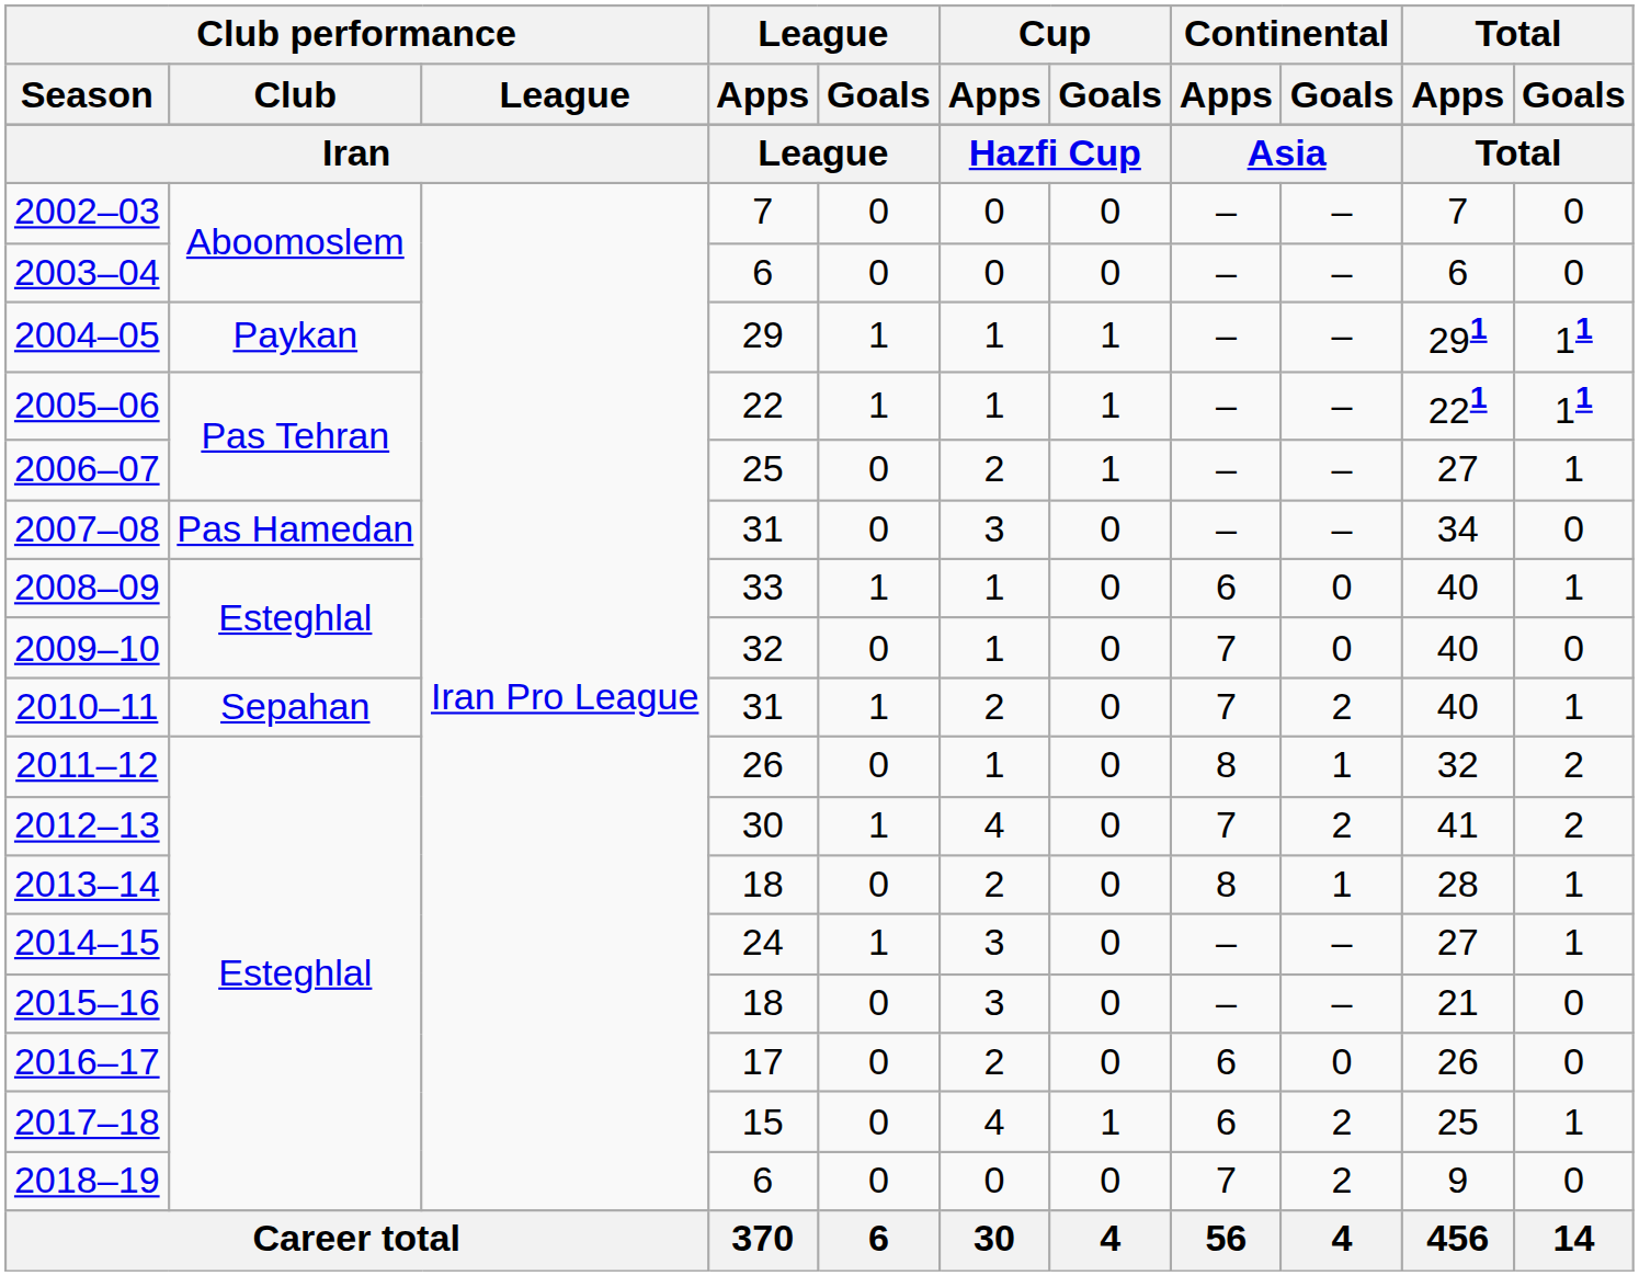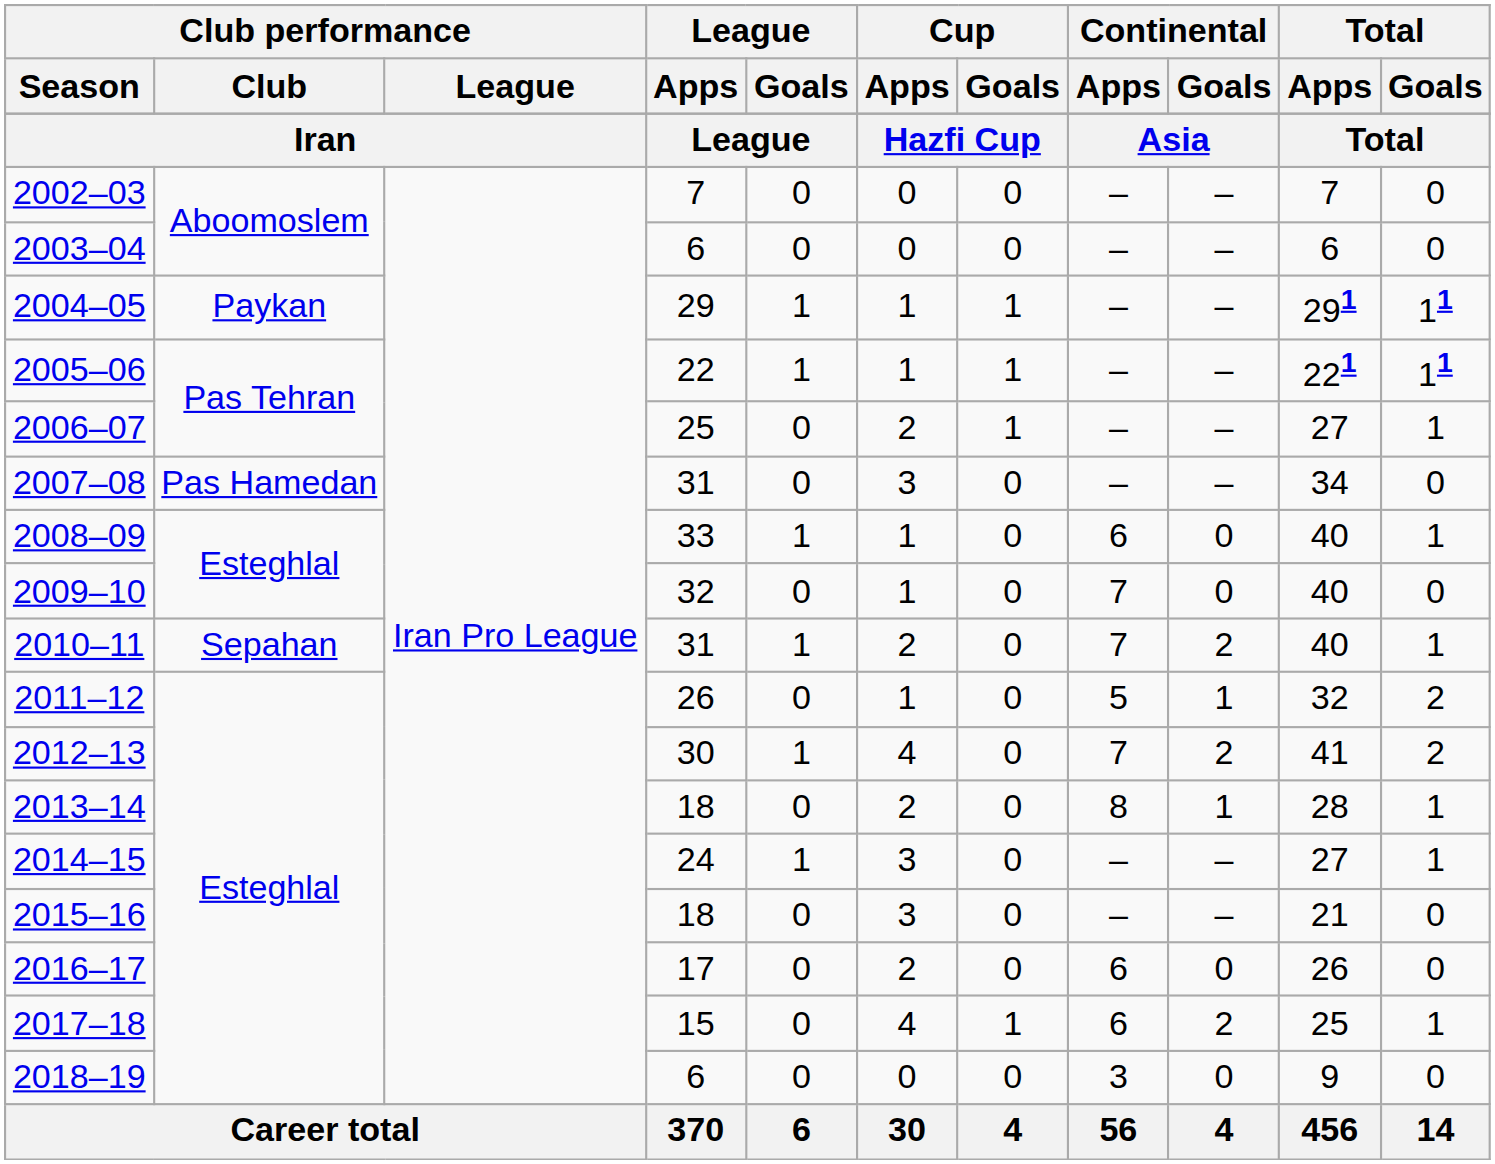2011–12 | Continental / Apps: 8 -> 5
2018–19 | Continental / Apps: 7 -> 3
2018–19 | Continental / Goals: 2 -> 0
